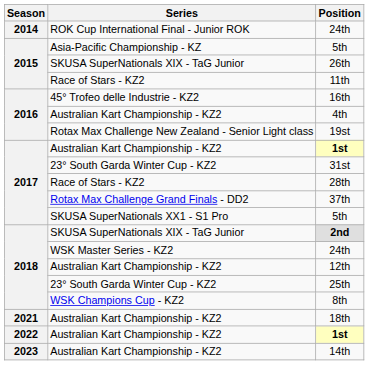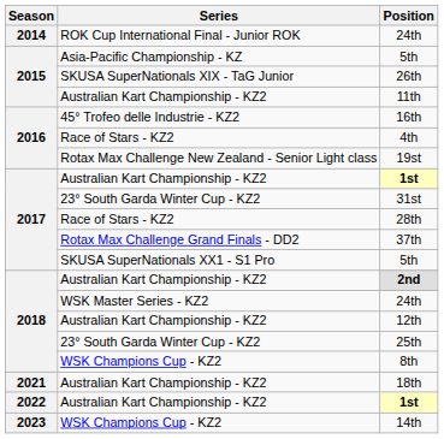11th | Series: Race of Stars - KZ2 -> Australian Kart Championship - KZ2
4th | Series: Australian Kart Championship - KZ2 -> Race of Stars - KZ2
2nd | Series: SKUSA SuperNationals XIX - TaG Junior -> Australian Kart Championship - KZ2
14th | Series: Australian Kart Championship - KZ2 -> WSK Champions Cup - KZ2
